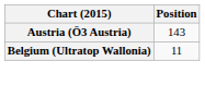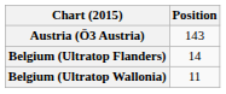+ row: Belgium (Ultratop Flanders) | 14
